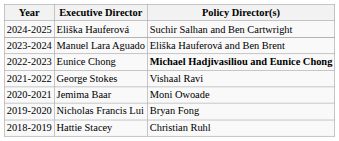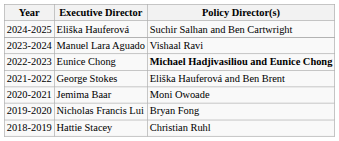Manuel Lara Aguado | Policy Director(s): Eliška Hauferová and Ben Brent -> Vishaal Ravi
George Stokes | Policy Director(s): Vishaal Ravi -> Eliška Hauferová and Ben Brent
